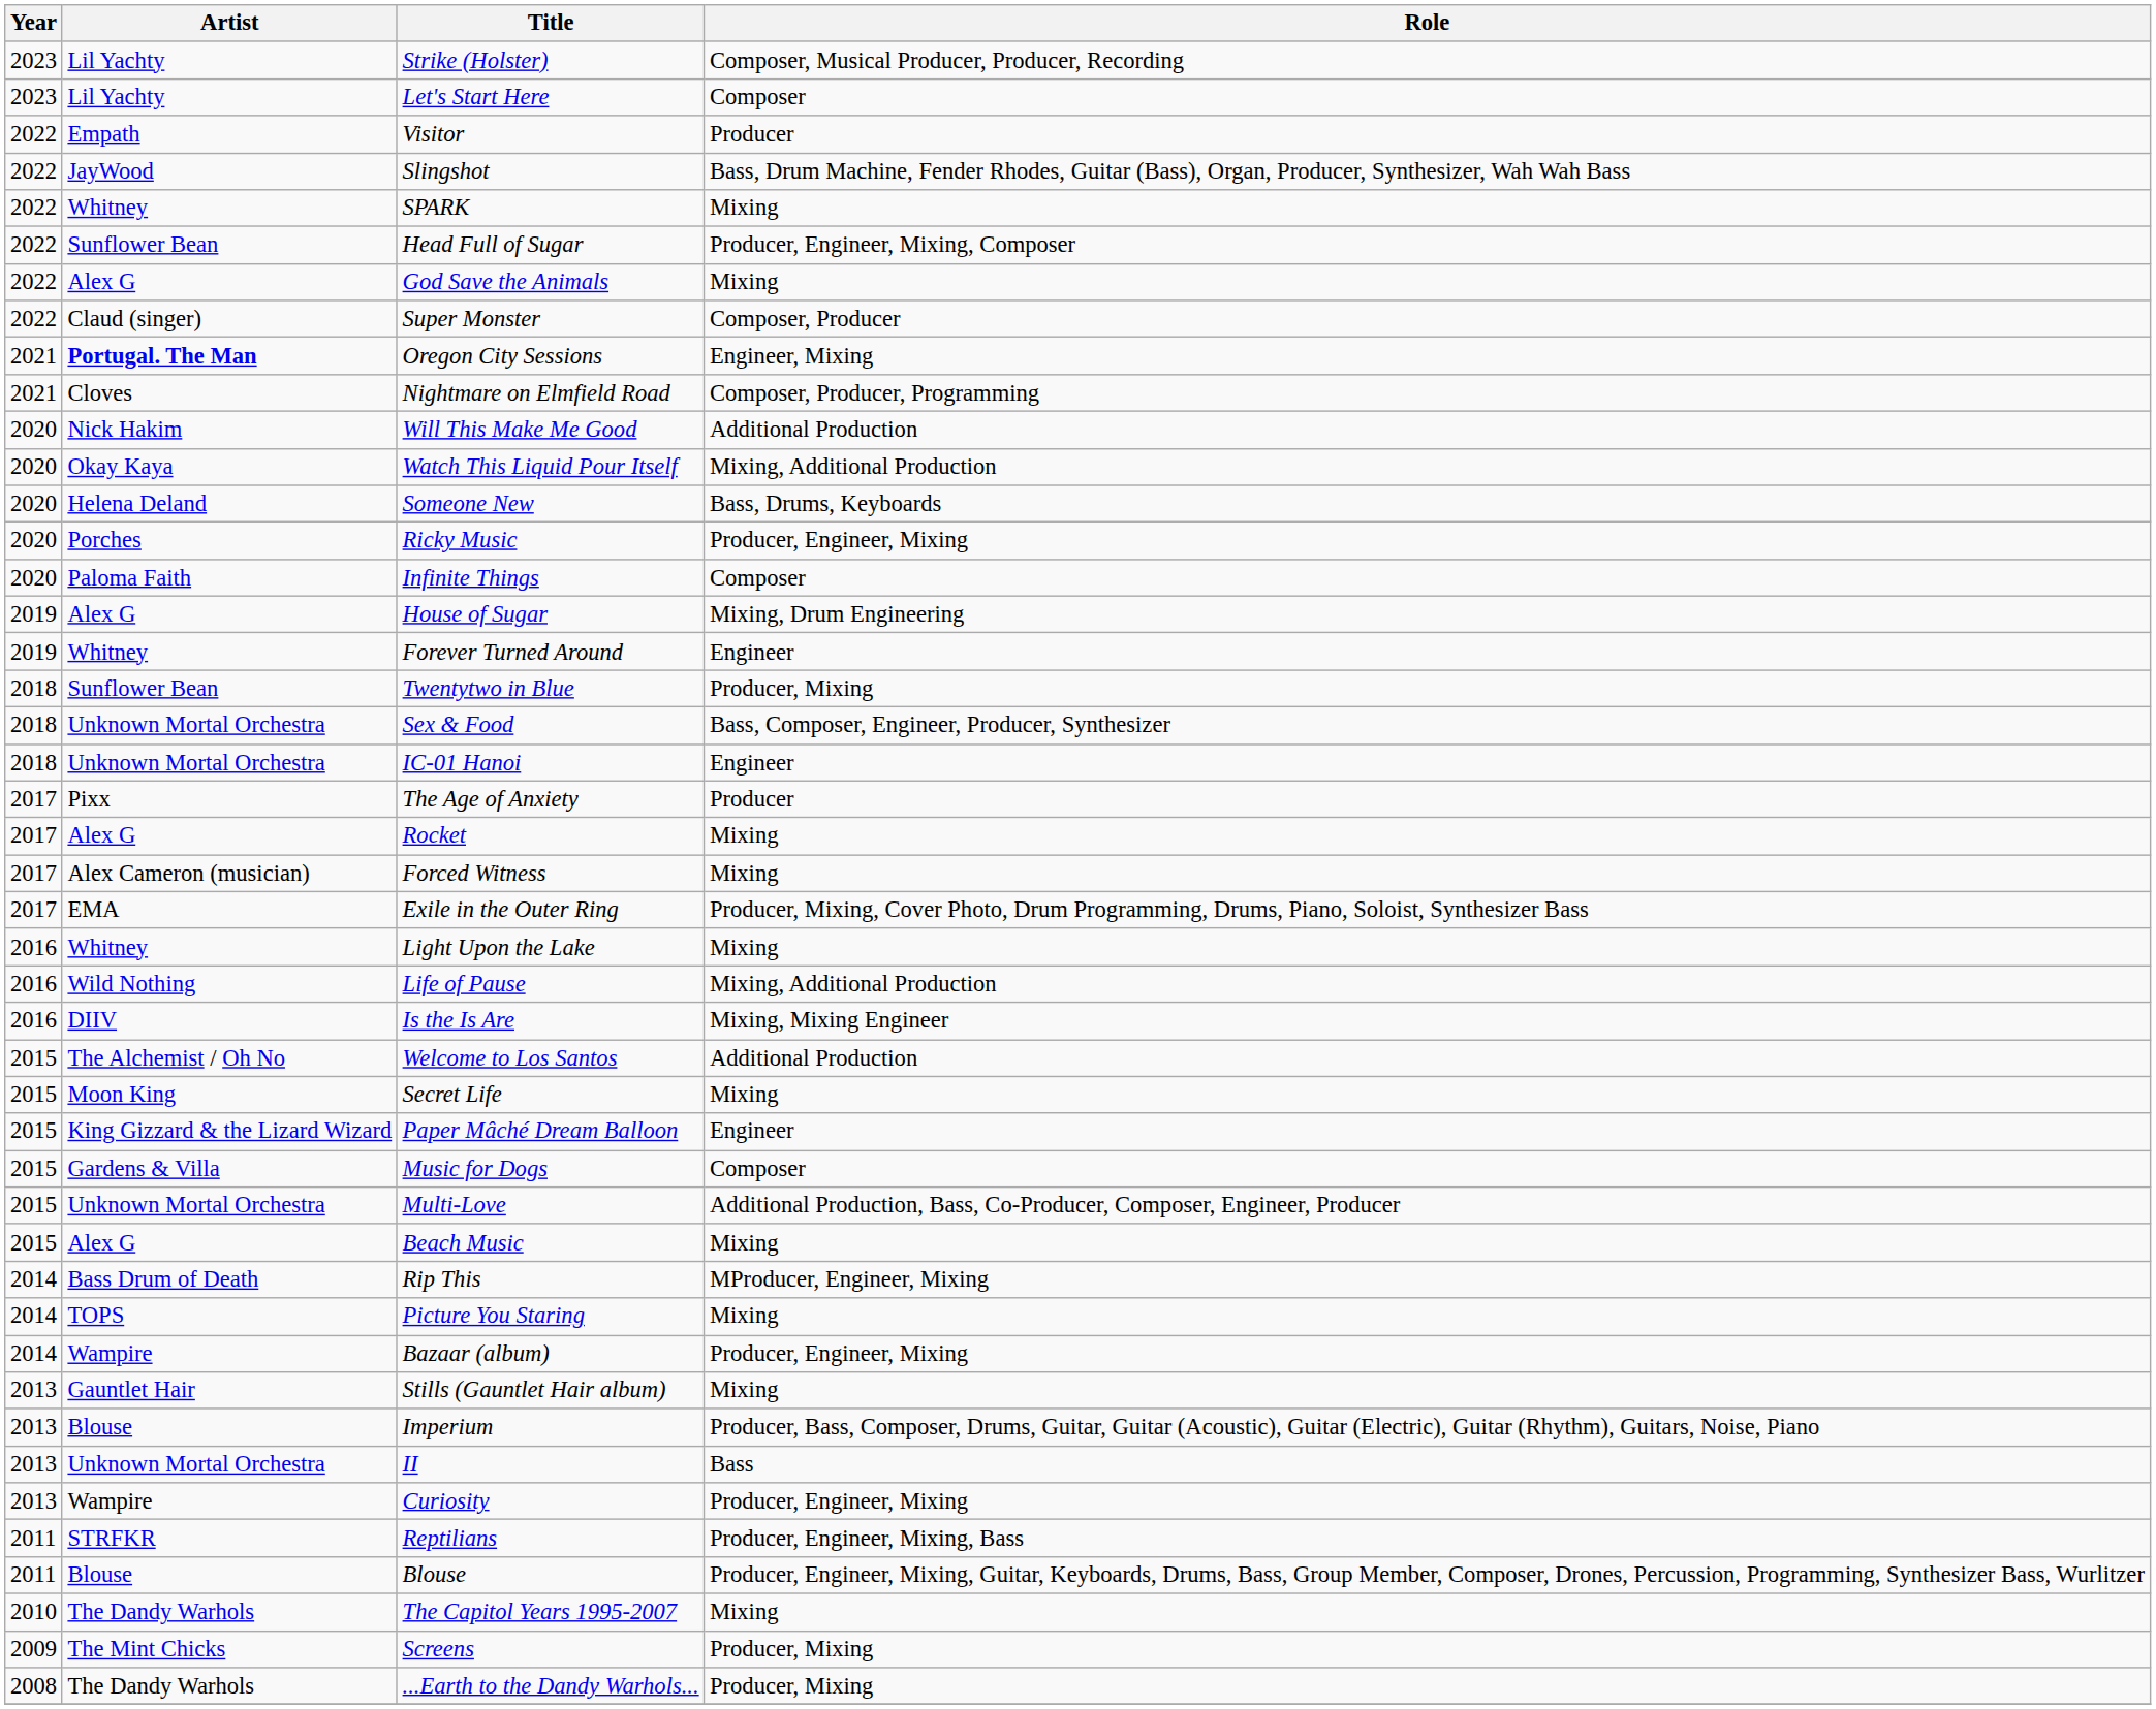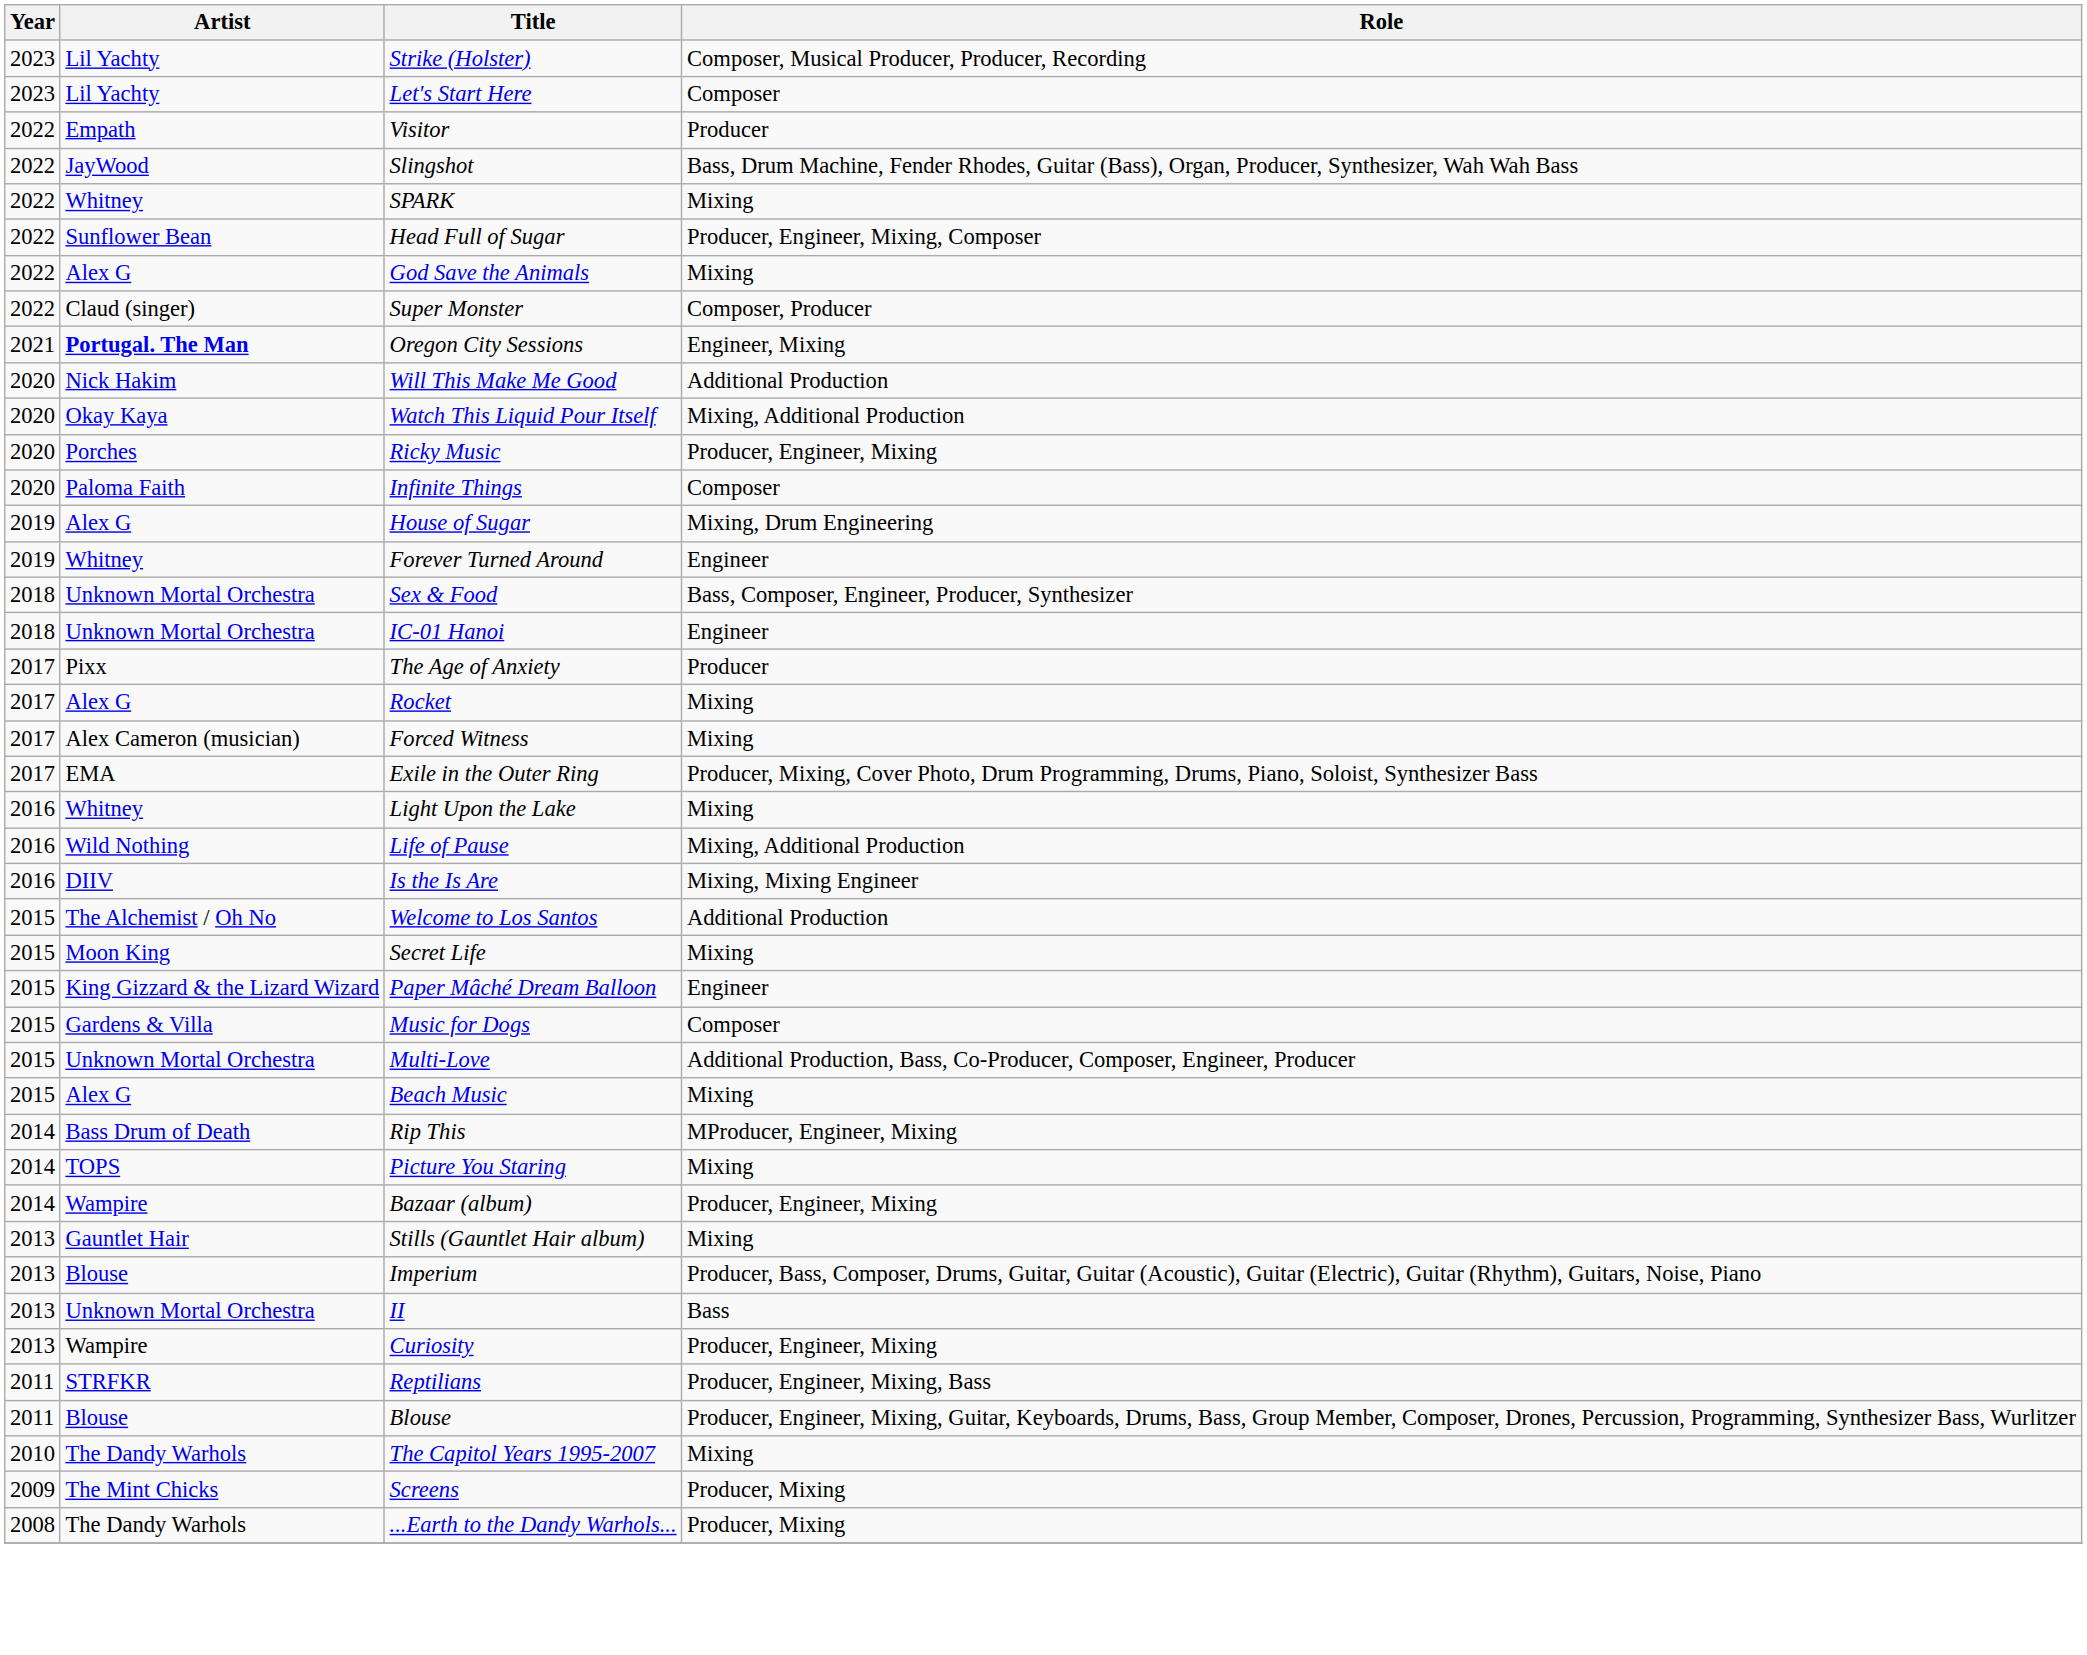- row: 2021 | Cloves | Nightmare on Elmfield Road | Composer, Producer, Programming
- row: 2020 | Helena Deland | Someone New | Bass, Drums, Keyboards
- row: 2018 | Sunflower Bean | Twentytwo in Blue | Producer, Mixing
